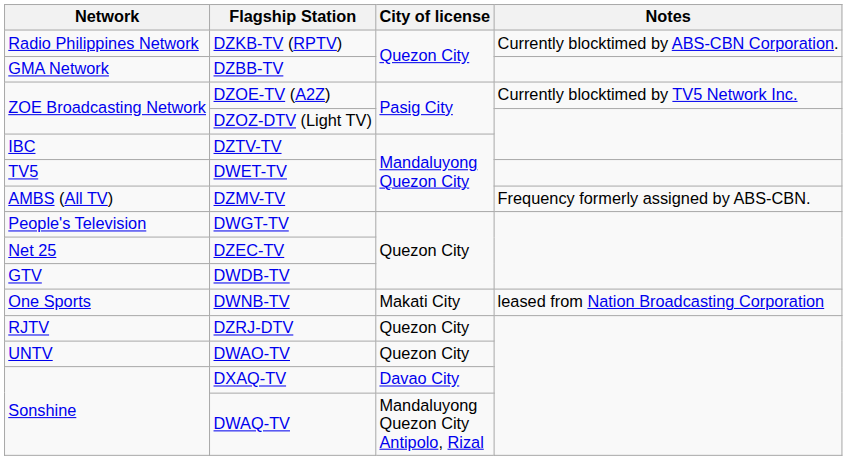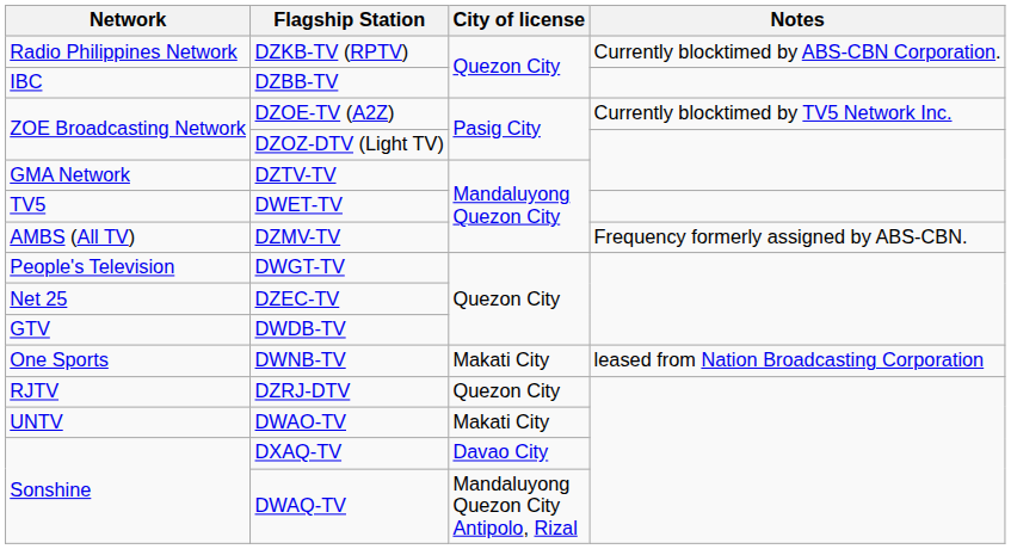DZBB-TV | Network: GMA Network -> IBC
DZTV-TV | Network: IBC -> GMA Network
DWAO-TV | City of license: Quezon City -> Makati City
